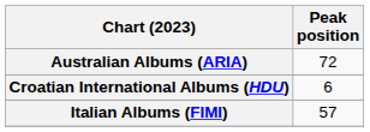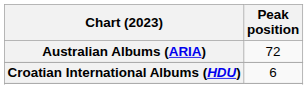- row: Italian Albums (FIMI) | 57
